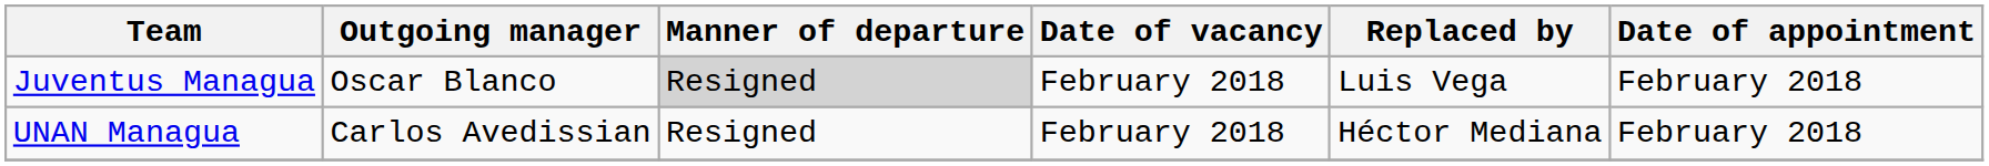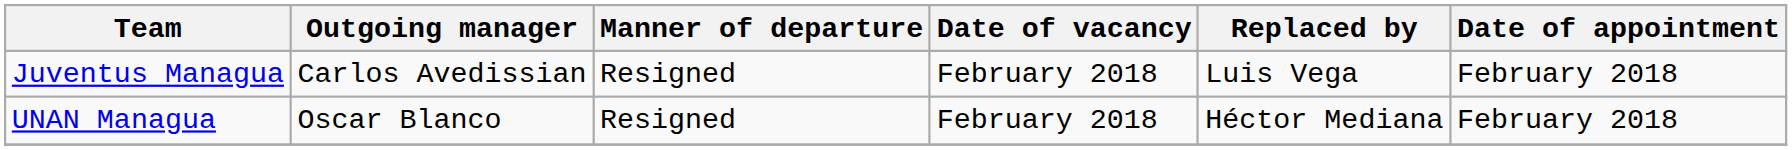Juventus Managua | Outgoing manager: Oscar Blanco -> Carlos Avedissian
Juventus Managua | Manner of departure: lightgrey background -> no background
UNAN Managua | Outgoing manager: Carlos Avedissian -> Oscar Blanco
